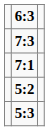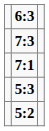rows swapped: 5:2 <-> 5:3
